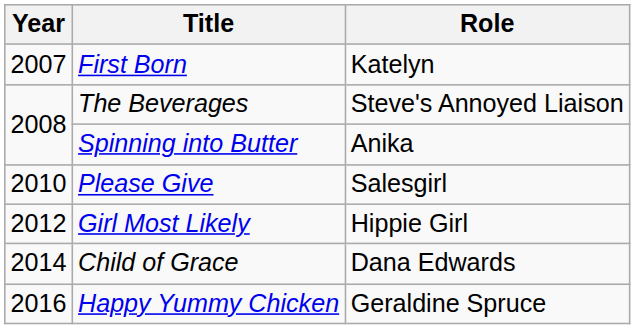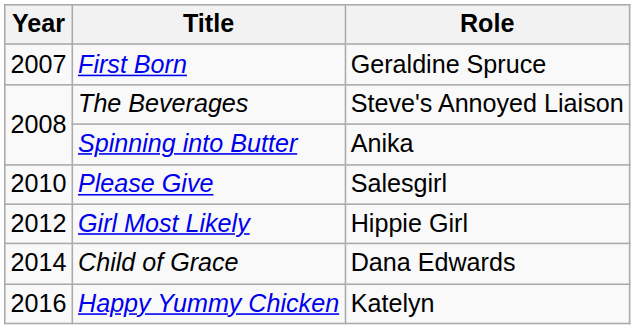First Born | Role: Katelyn -> Geraldine Spruce
Happy Yummy Chicken | Role: Geraldine Spruce -> Katelyn
